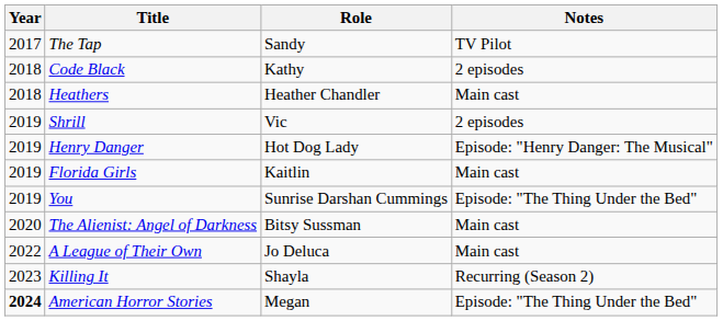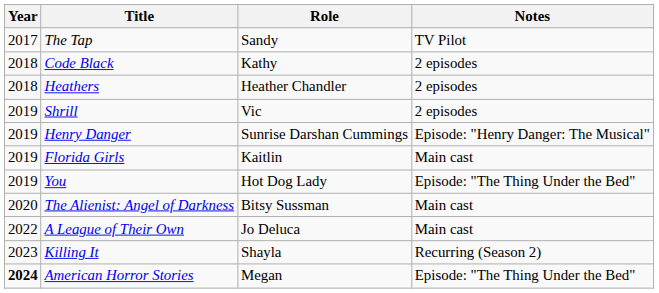Heathers | Notes: Main cast -> 2 episodes
Henry Danger | Role: Hot Dog Lady -> Sunrise Darshan Cummings
You | Role: Sunrise Darshan Cummings -> Hot Dog Lady
